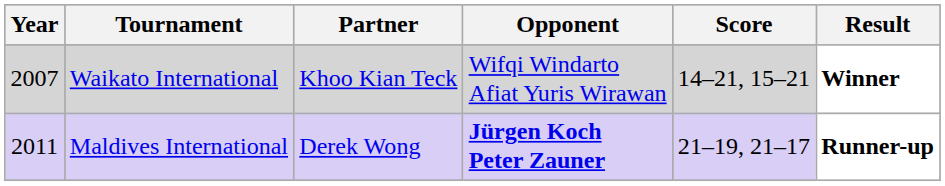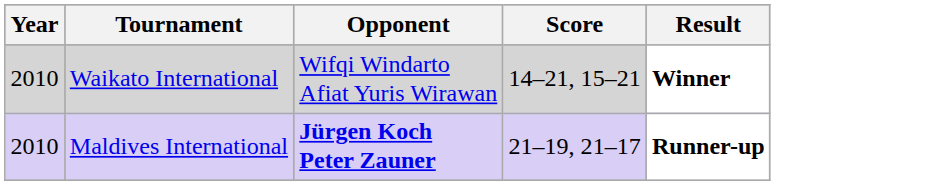- column: Partner | Khoo Kian Teck | Derek Wong
Waikato International | Year: 2007 -> 2010
Maldives International | Year: 2011 -> 2010
